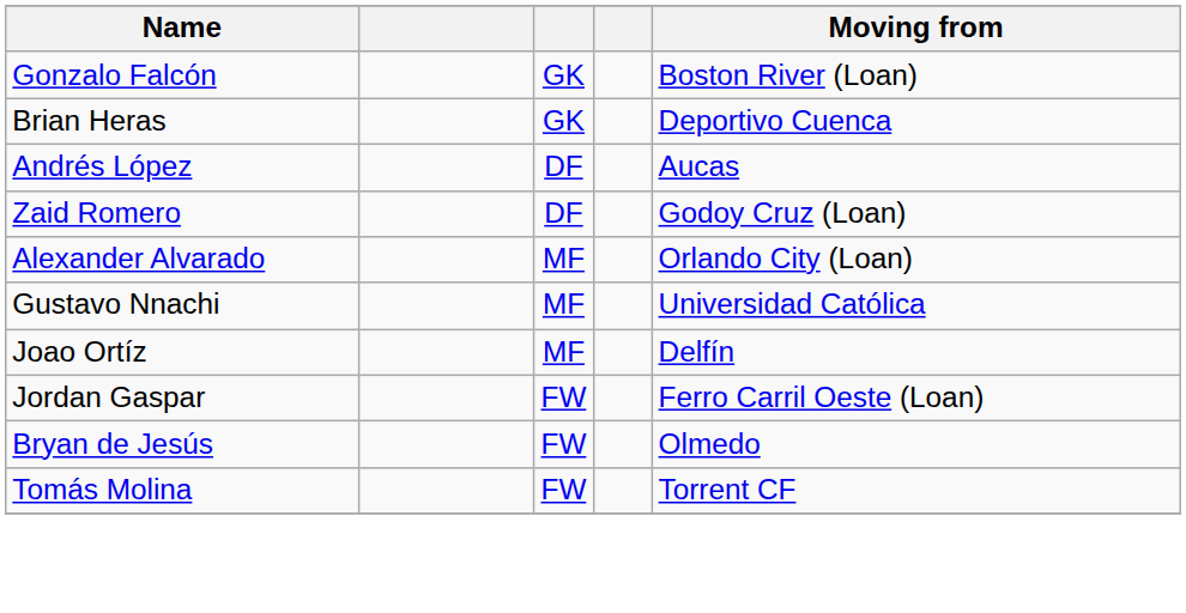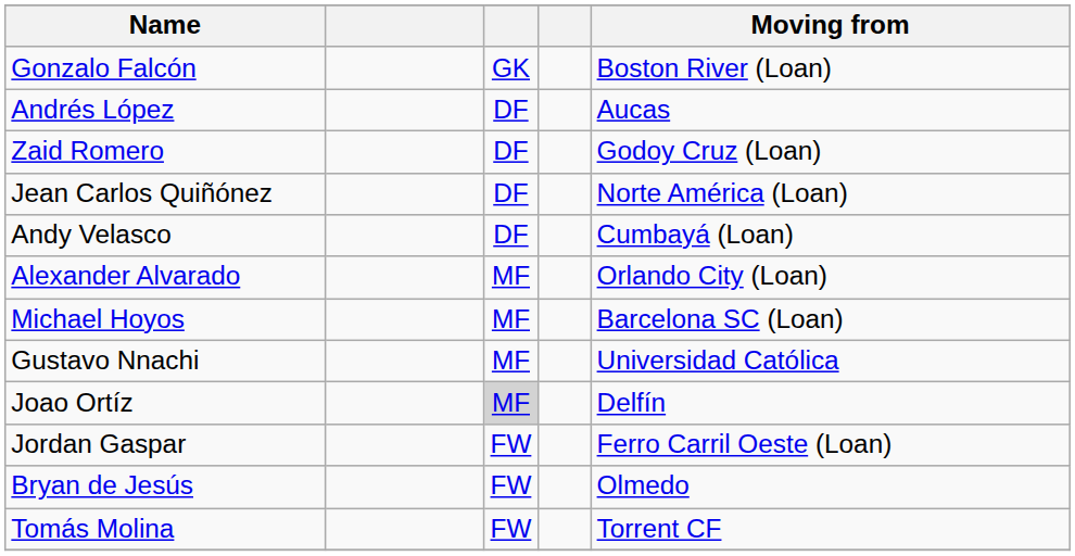- row: Brian Heras | GK | Deportivo Cuenca
+ row: Jean Carlos Quiñónez | DF | Norte América (Loan)
+ row: Andy Velasco | DF | Cumbayá (Loan)
+ row: Michael Hoyos | MF | Barcelona SC (Loan)
Joao Ortíz | column 3: no background -> lightgrey background
